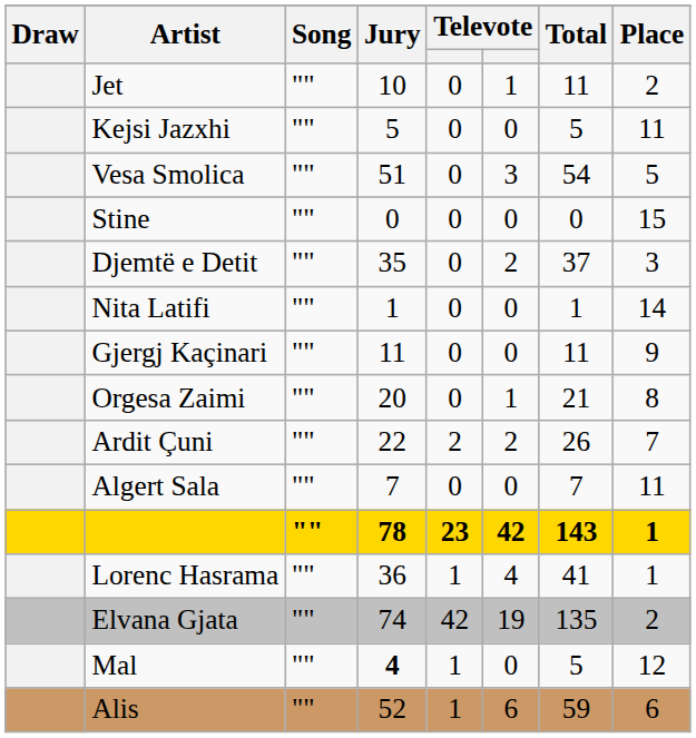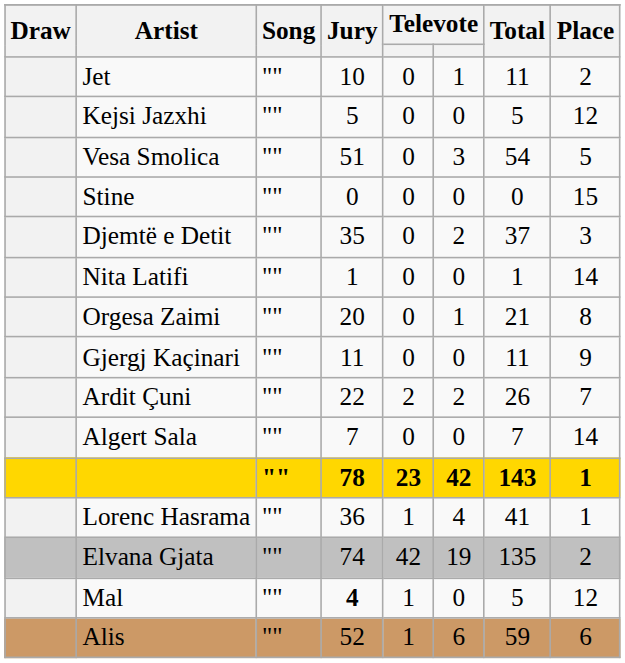Kejsi Jazxhi | Place: 11 -> 12
rows swapped: Gjergj Kaçinari <-> Orgesa Zaimi
Algert Sala | Place: 11 -> 14
